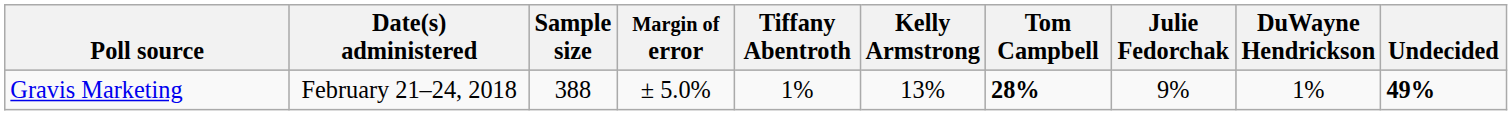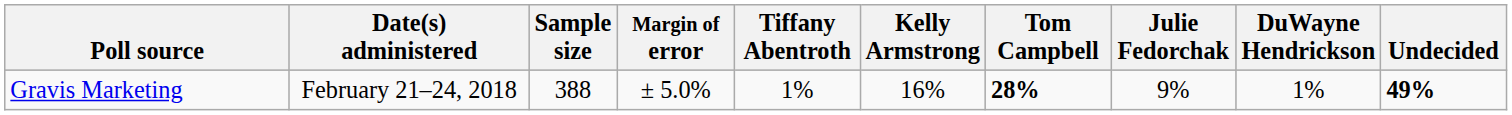Gravis Marketing | Kelly Armstrong: 13% -> 16%
